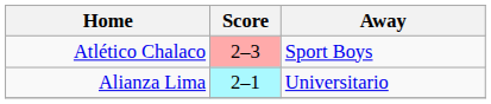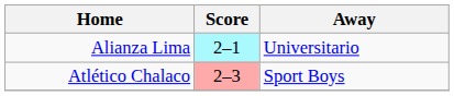rows swapped: Alianza Lima <-> Atlético Chalaco
